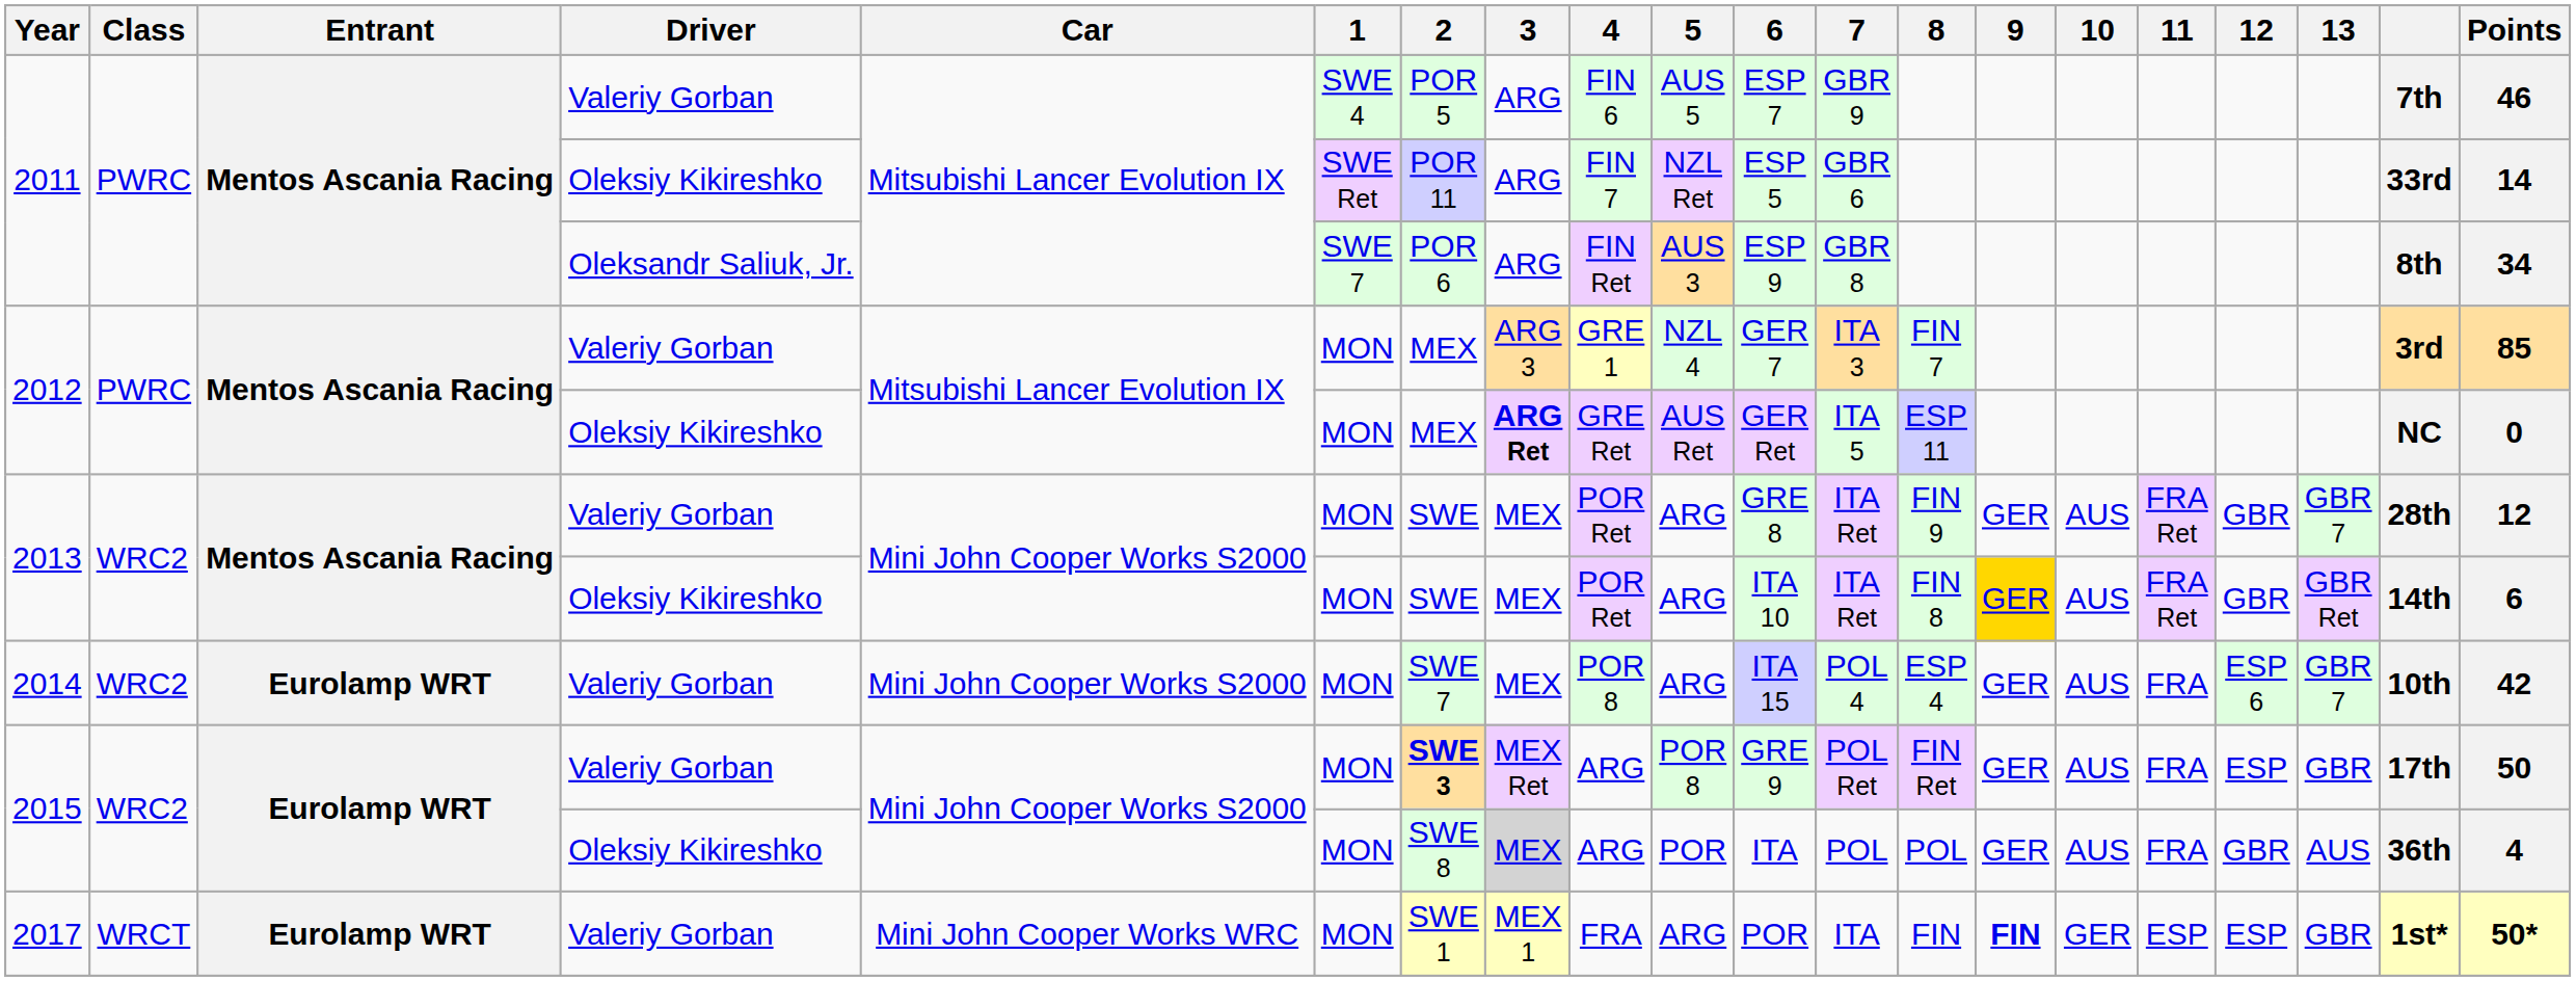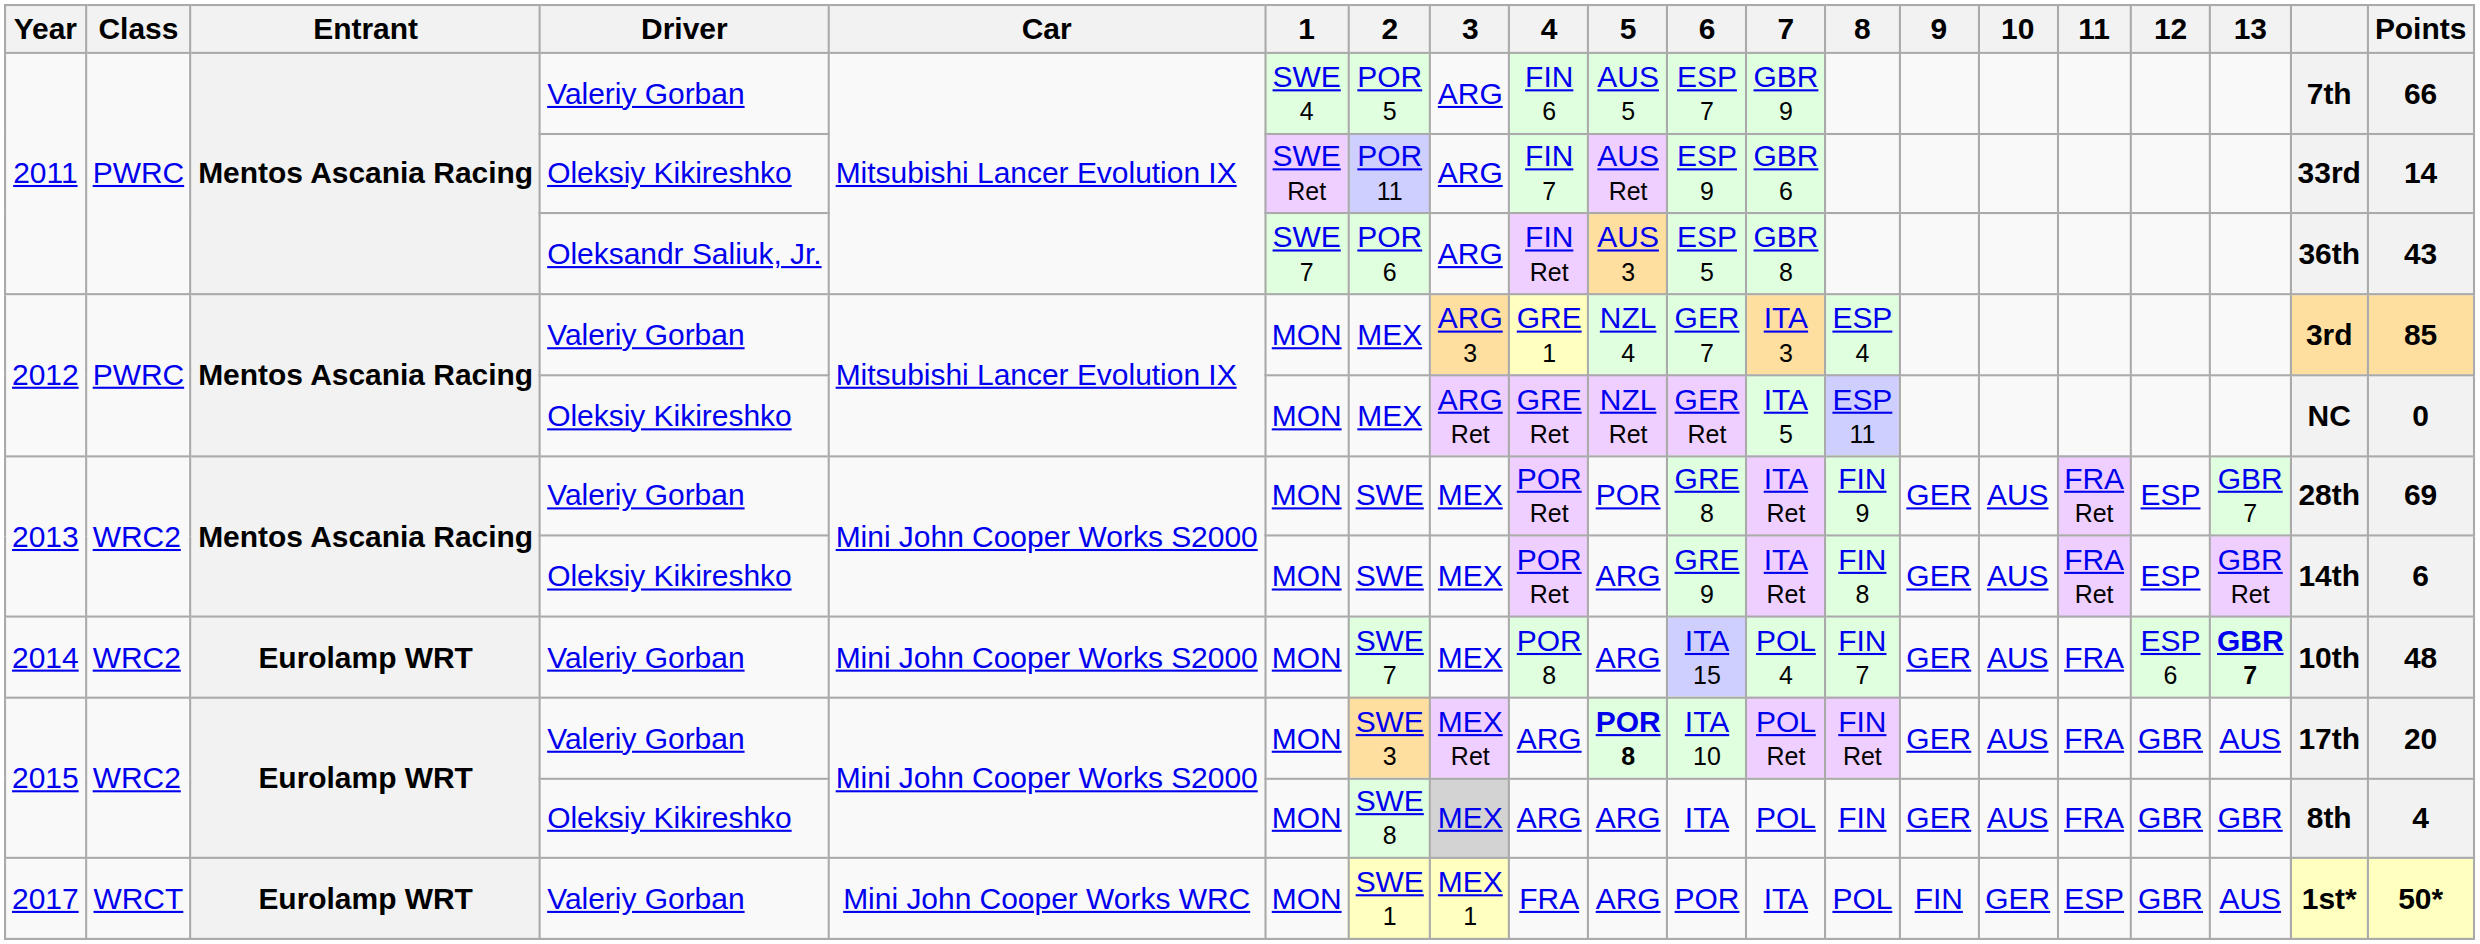2011 / Valeriy Gorban | Points: 46 -> 66
2011 / Oleksiy Kikireshko | 5: NZL Ret -> AUS Ret
2011 / Oleksiy Kikireshko | 6: ESP 5 -> ESP 9
2011 / Oleksandr Saliuk, Jr. | 6: ESP 9 -> ESP 5
2011 / Oleksandr Saliuk, Jr. | column 19: 8th -> 36th
2011 / Oleksandr Saliuk, Jr. | Points: 34 -> 43
2012 / Valeriy Gorban | 8: FIN 7 -> ESP 4
2012 / Oleksiy Kikireshko | 3: bold -> normal
2012 / Oleksiy Kikireshko | 5: AUS Ret -> NZL Ret
2013 / Valeriy Gorban | 5: ARG -> POR
2013 / Valeriy Gorban | 12: GBR -> ESP
2013 / Valeriy Gorban | Points: 12 -> 69
2013 / Oleksiy Kikireshko | 6: ITA 10 -> GRE 9
2013 / Oleksiy Kikireshko | 9: gold background -> no background
2013 / Oleksiy Kikireshko | 12: GBR -> ESP
2014 | 8: ESP 4 -> FIN 7
2014 | 13: normal -> bold
2014 | Points: 42 -> 48
2015 / Valeriy Gorban | 2: bold -> normal
2015 / Valeriy Gorban | 5: normal -> bold
2015 / Valeriy Gorban | 6: GRE 9 -> ITA 10
2015 / Valeriy Gorban | 12: ESP -> GBR
2015 / Valeriy Gorban | 13: GBR -> AUS
2015 / Valeriy Gorban | Points: 50 -> 20
2015 / Oleksiy Kikireshko | 5: POR -> ARG
2015 / Oleksiy Kikireshko | 8: POL -> FIN
2015 / Oleksiy Kikireshko | 13: AUS -> GBR
2015 / Oleksiy Kikireshko | column 19: 36th -> 8th
2017 | 8: FIN -> POL
2017 | 9: bold -> normal
2017 | 12: ESP -> GBR
2017 | 13: GBR -> AUS
